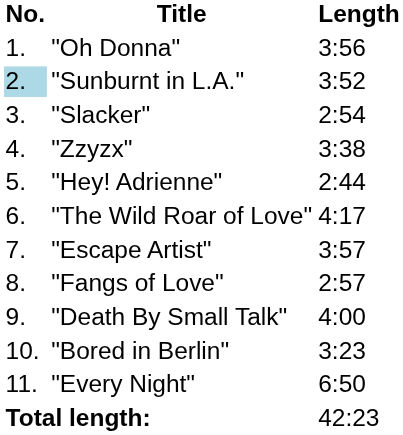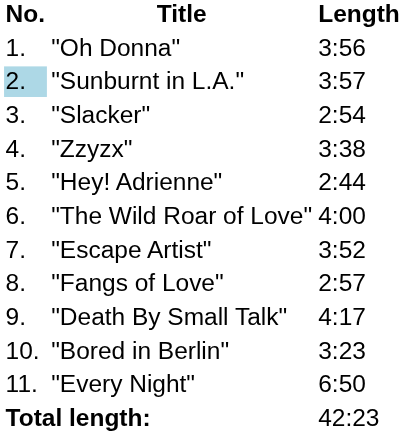"Sunburnt in L.A." | Length: 3:52 -> 3:57
"The Wild Roar of Love" | Length: 4:17 -> 4:00
"Escape Artist" | Length: 3:57 -> 3:52
"Death By Small Talk" | Length: 4:00 -> 4:17
